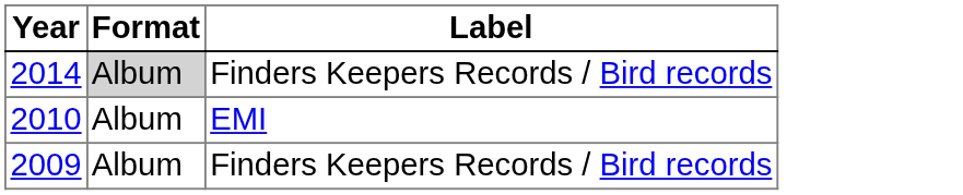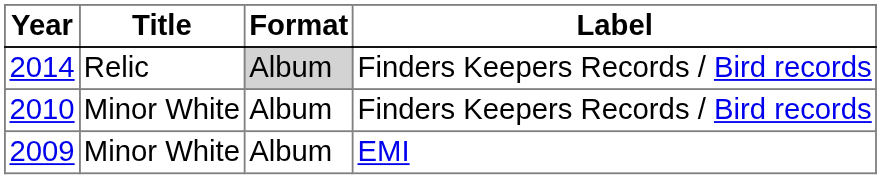+ column: Title | Relic | Minor White | Minor White
2010 | Label: EMI -> Finders Keepers Records / Bird records
2009 | Label: Finders Keepers Records / Bird records -> EMI
